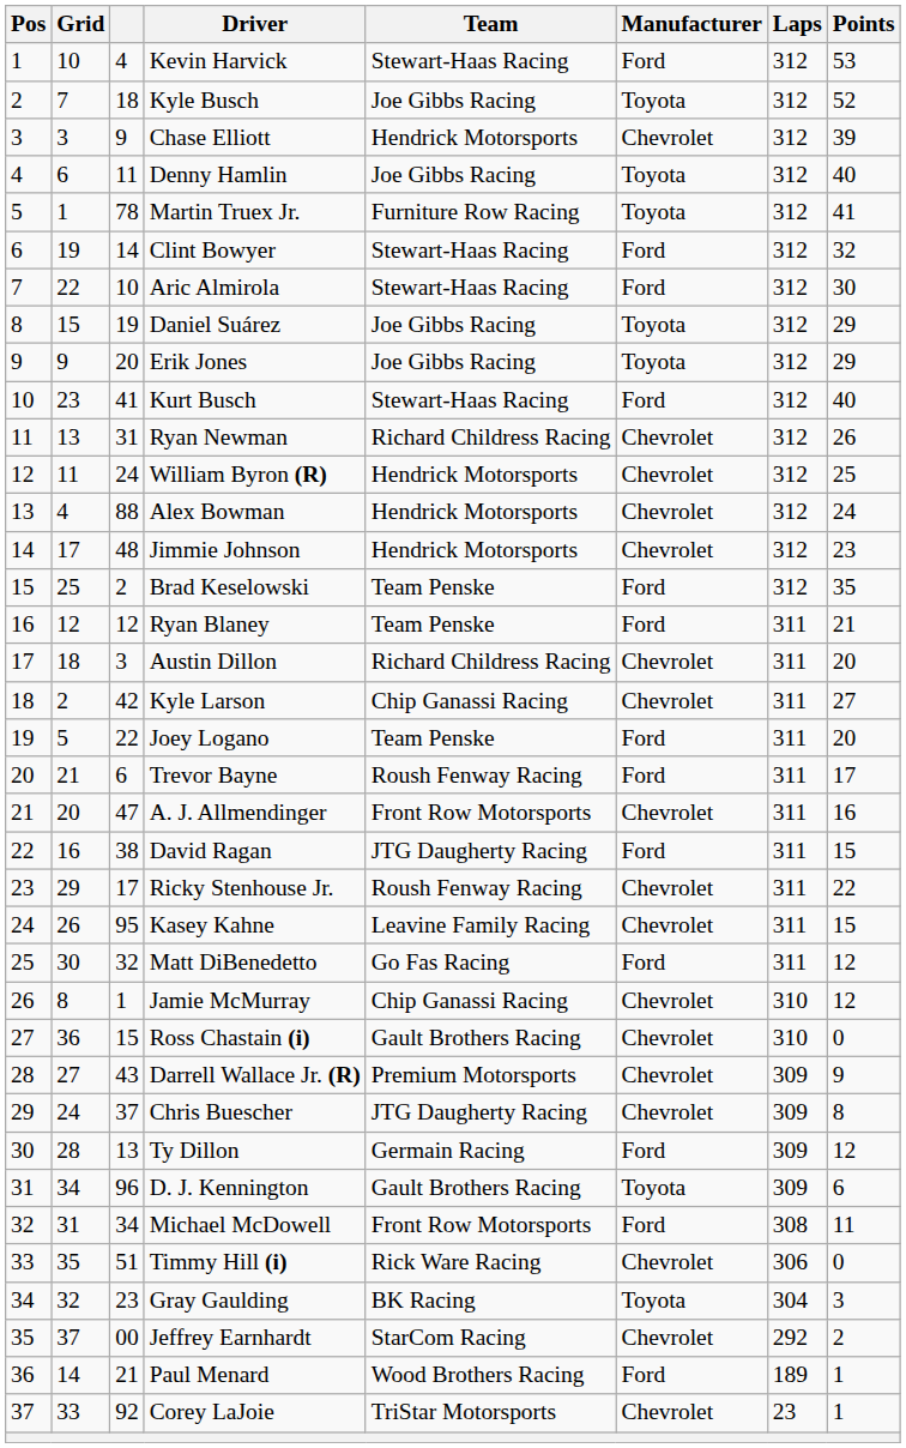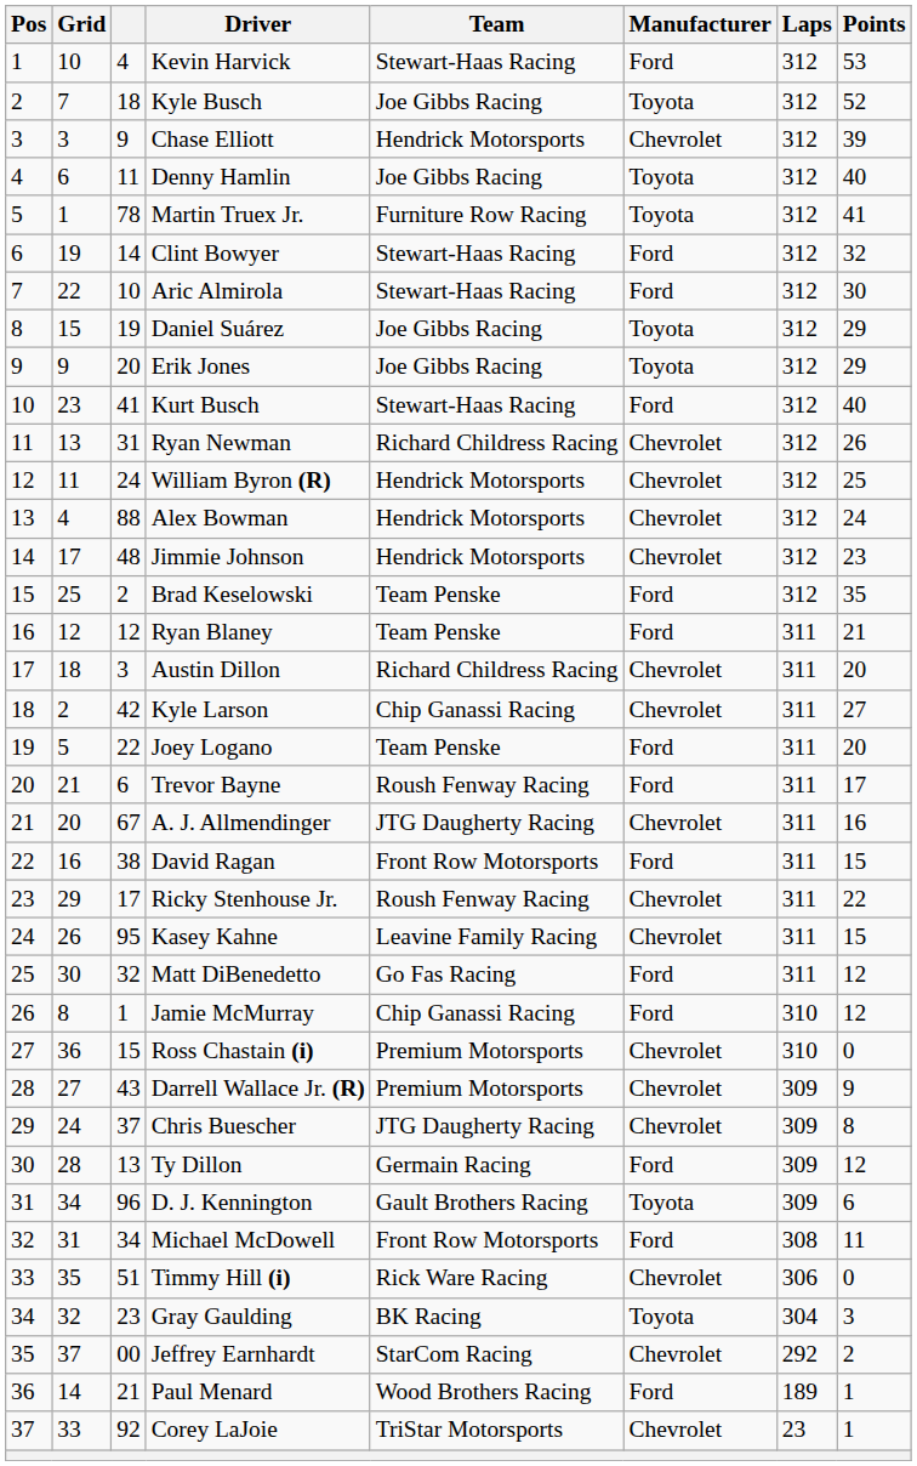A. J. Allmendinger | column 3: 47 -> 67
A. J. Allmendinger | Team: Front Row Motorsports -> JTG Daugherty Racing
David Ragan | Team: JTG Daugherty Racing -> Front Row Motorsports
Jamie McMurray | Manufacturer: Chevrolet -> Ford
Ross Chastain (i) | Team: Gault Brothers Racing -> Premium Motorsports
